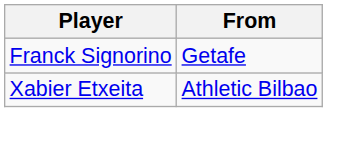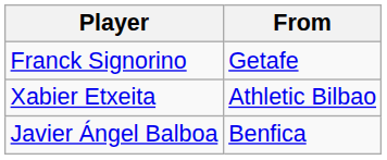+ row: Javier Ángel Balboa | Benfica
